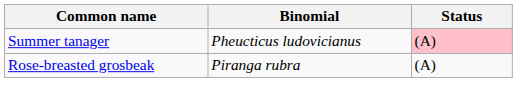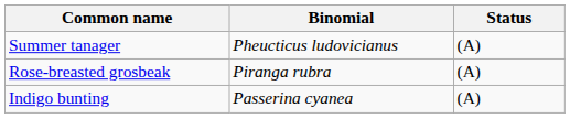Summer tanager | Status: pink background -> no background
+ row: Indigo bunting | Passerina cyanea | (A)
